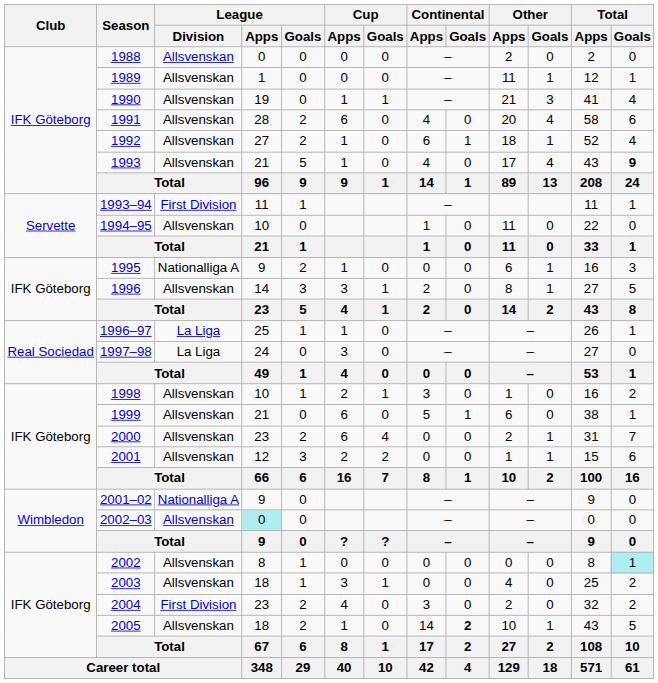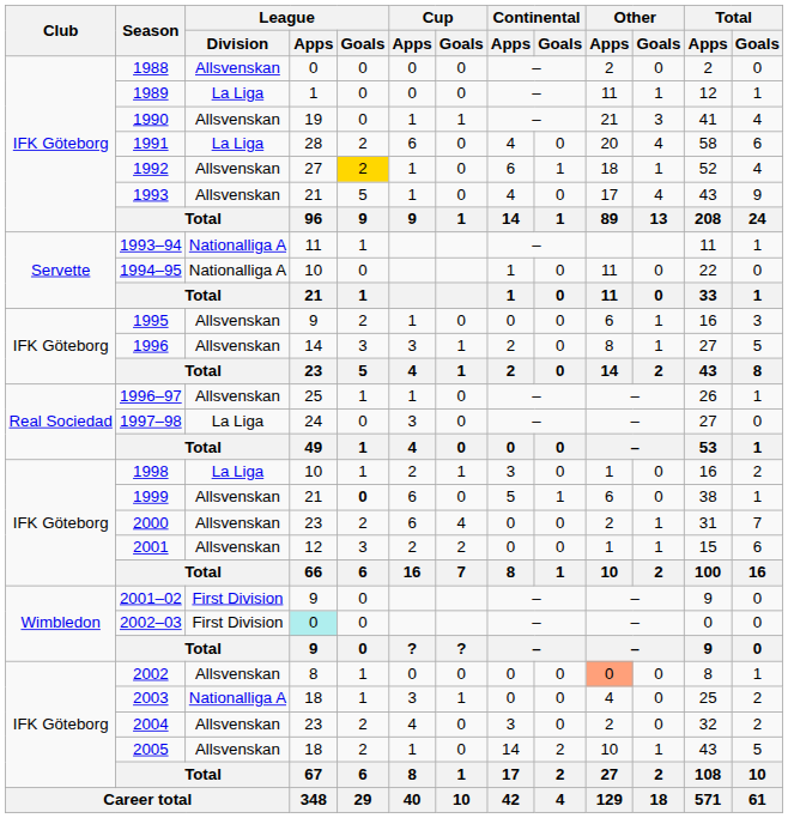1989 | League / Division: Allsvenskan -> La Liga
1991 | League / Division: Allsvenskan -> La Liga
1992 | League / Goals: no background -> gold background
1993 | Total / Goals: bold -> normal
1993–94 | League / Division: First Division -> Nationalliga A
1994–95 | League / Division: Allsvenskan -> Nationalliga A
1995 | League / Division: Nationalliga A -> Allsvenskan
1996–97 | League / Division: La Liga -> Allsvenskan
1998 | League / Division: Allsvenskan -> La Liga
1999 | League / Goals: normal -> bold
2001–02 | League / Division: Nationalliga A -> First Division
2002–03 | League / Division: Allsvenskan -> First Division
2002 | Other / Apps: no background -> lightsalmon background
2002 | Total / Goals: paleturquoise background -> no background
2003 | League / Division: Allsvenskan -> Nationalliga A
2004 | League / Division: First Division -> Allsvenskan
2005 | Continental / Goals: bold -> normal
